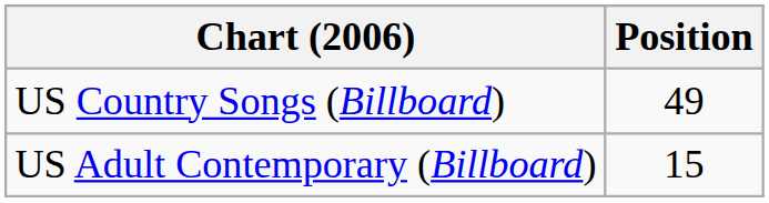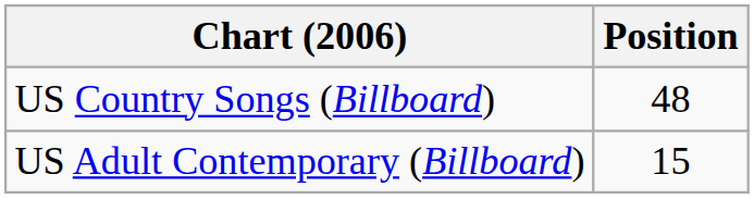US Country Songs (Billboard) | Position: 49 -> 48
